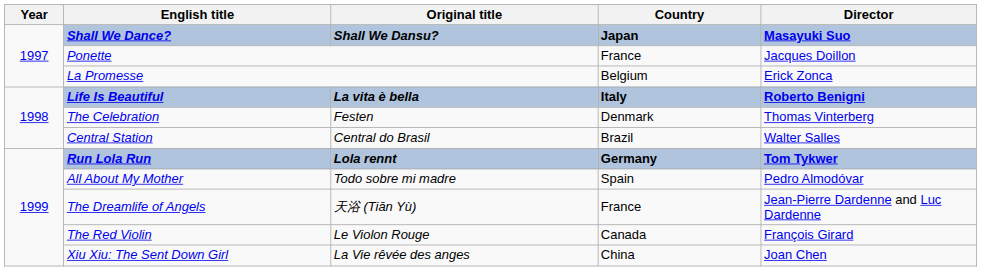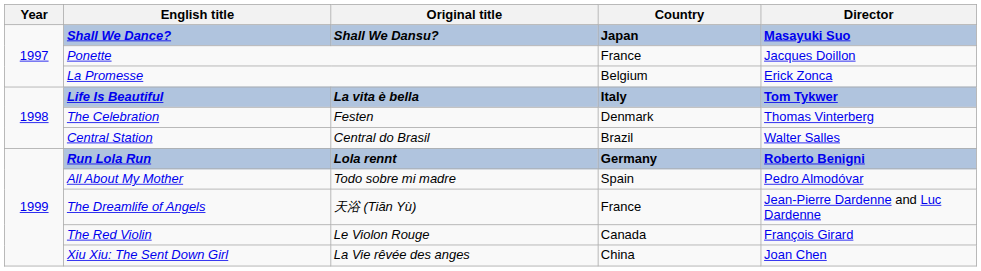Life Is Beautiful | Director: Roberto Benigni -> Tom Tykwer
Run Lola Run | Director: Tom Tykwer -> Roberto Benigni
